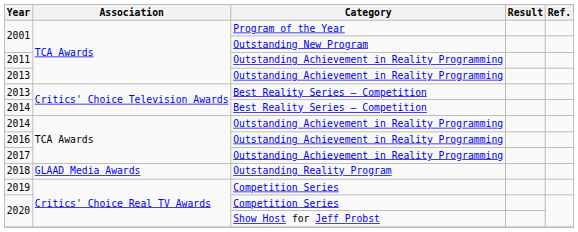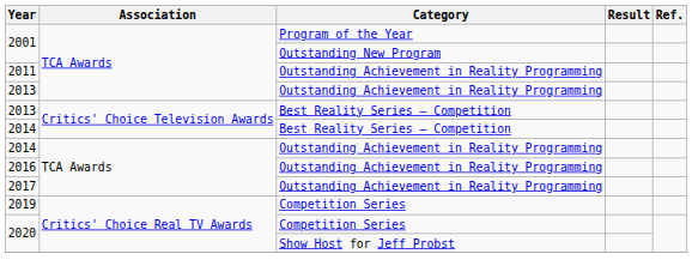- row: 2018 | GLAAD Media Awards | Outstanding Reality Program
